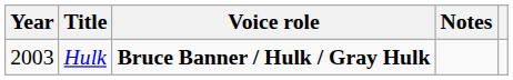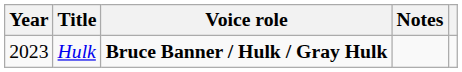Hulk | Year: 2003 -> 2023
